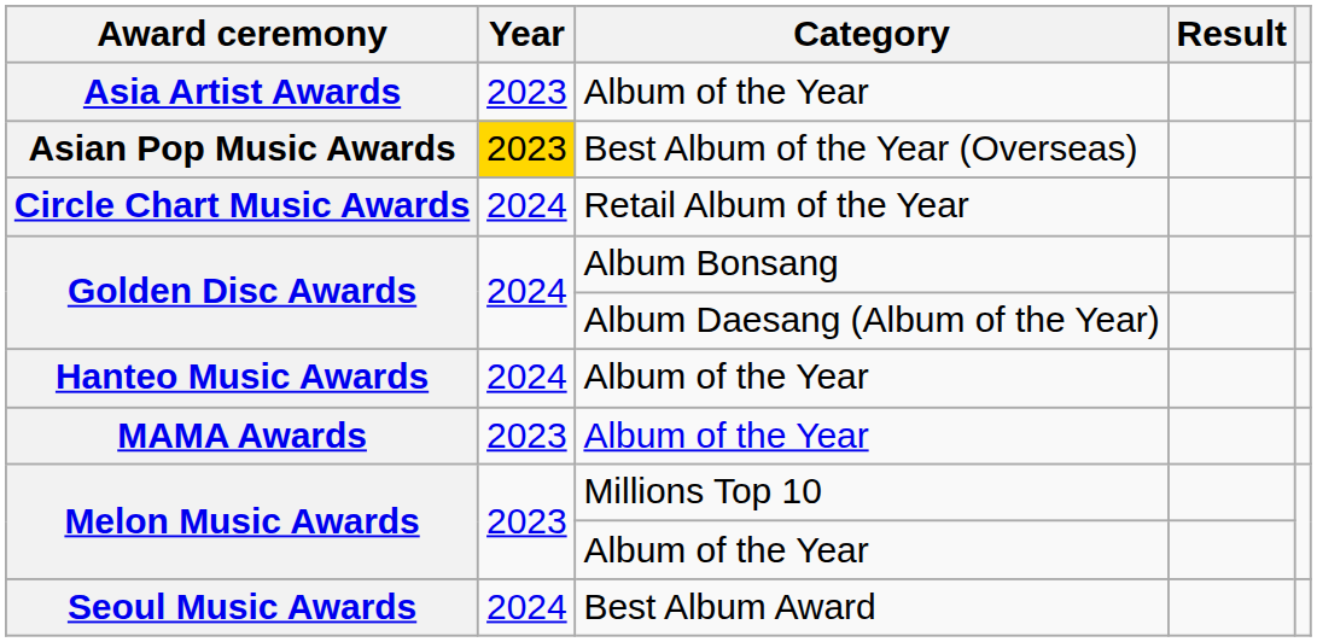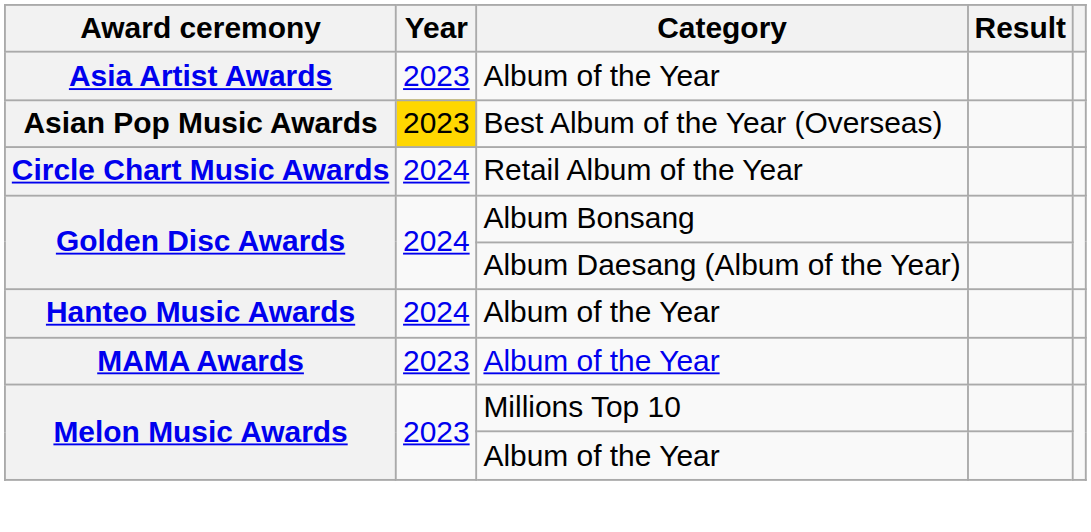- row: Seoul Music Awards | 2024 | Best Album Award
